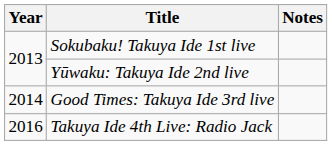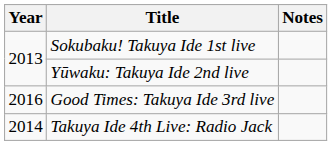Good Times: Takuya Ide 3rd live | Year: 2014 -> 2016
Takuya Ide 4th Live: Radio Jack | Year: 2016 -> 2014
